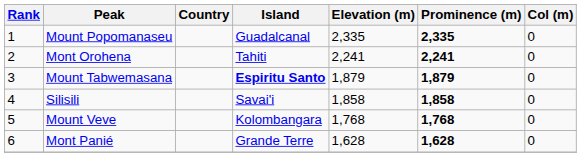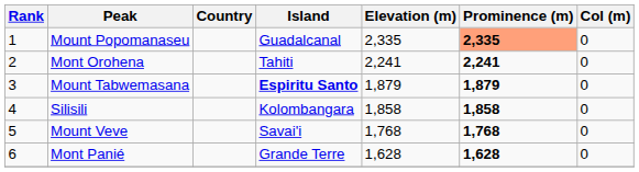Mount Popomanaseu | Prominence (m): no background -> lightsalmon background
Silisili | Island: Savai'i -> Kolombangara
Mount Veve | Island: Kolombangara -> Savai'i
